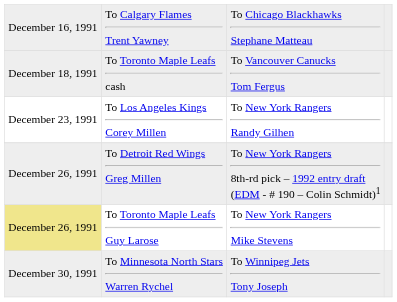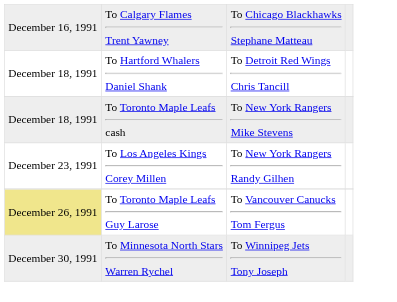+ row: December 18, 1991 | To Hartford Whalers Daniel Shank | To Detroit Red Wings Chris Tancill
To Toronto Maple Leafs cash | column 3: To Vancouver Canucks Tom Fergus -> To New York Rangers Mike Stevens
- row: December 26, 1991 | To Detroit Red Wings Greg Millen | To New York Rangers 8th-rd pick – 1992 entry draft (EDM - # 190 – Colin Schmidt)1
To Toronto Maple Leafs Guy Larose | column 3: To New York Rangers Mike Stevens -> To Vancouver Canucks Tom Fergus
